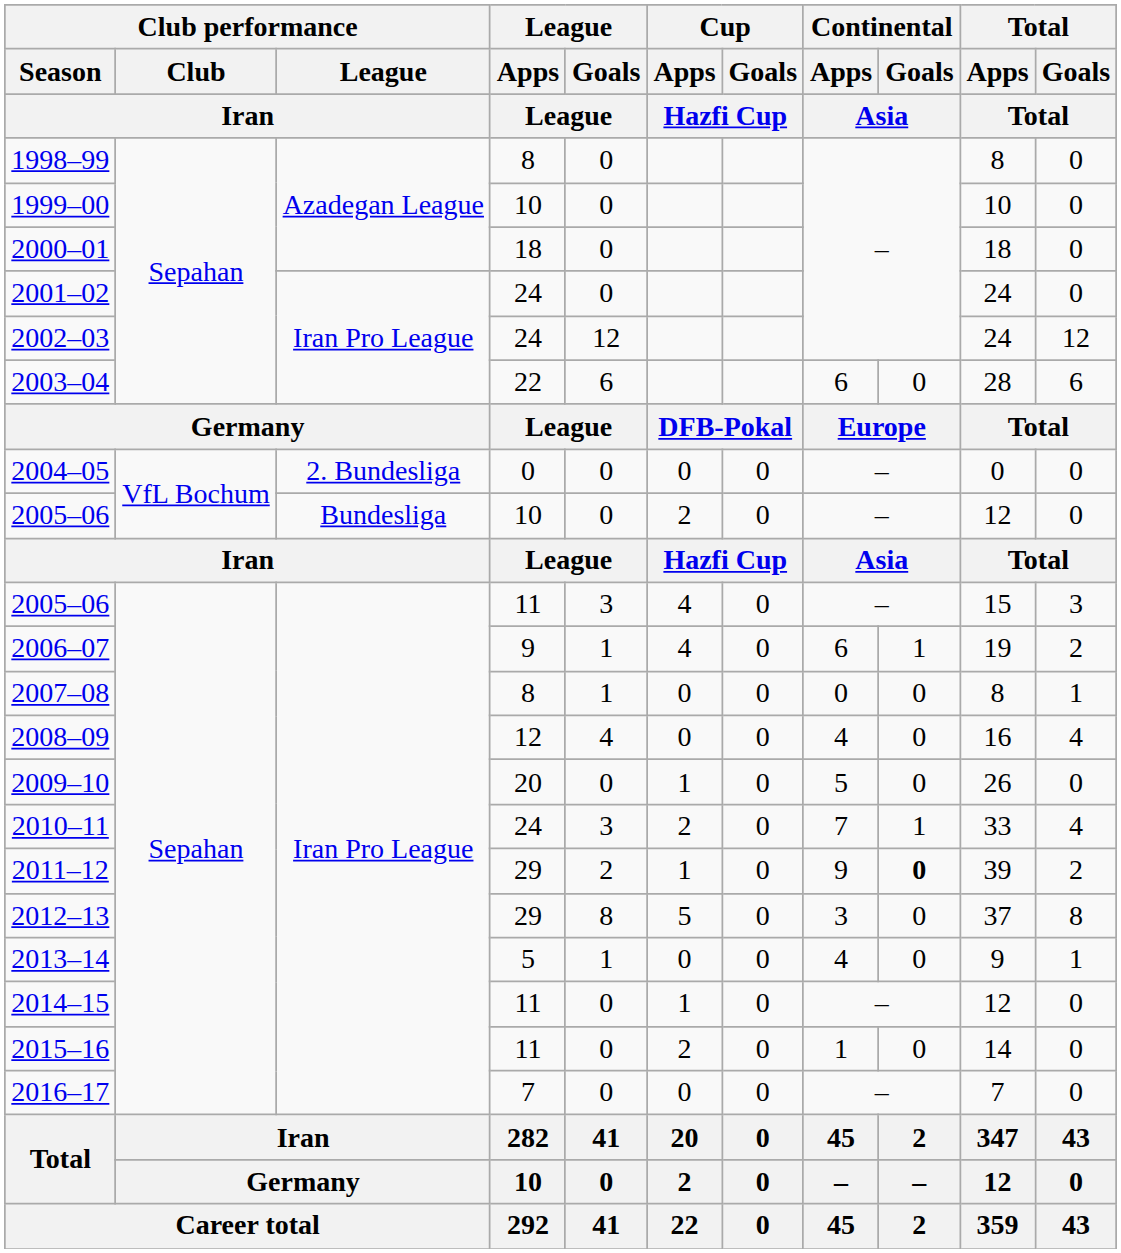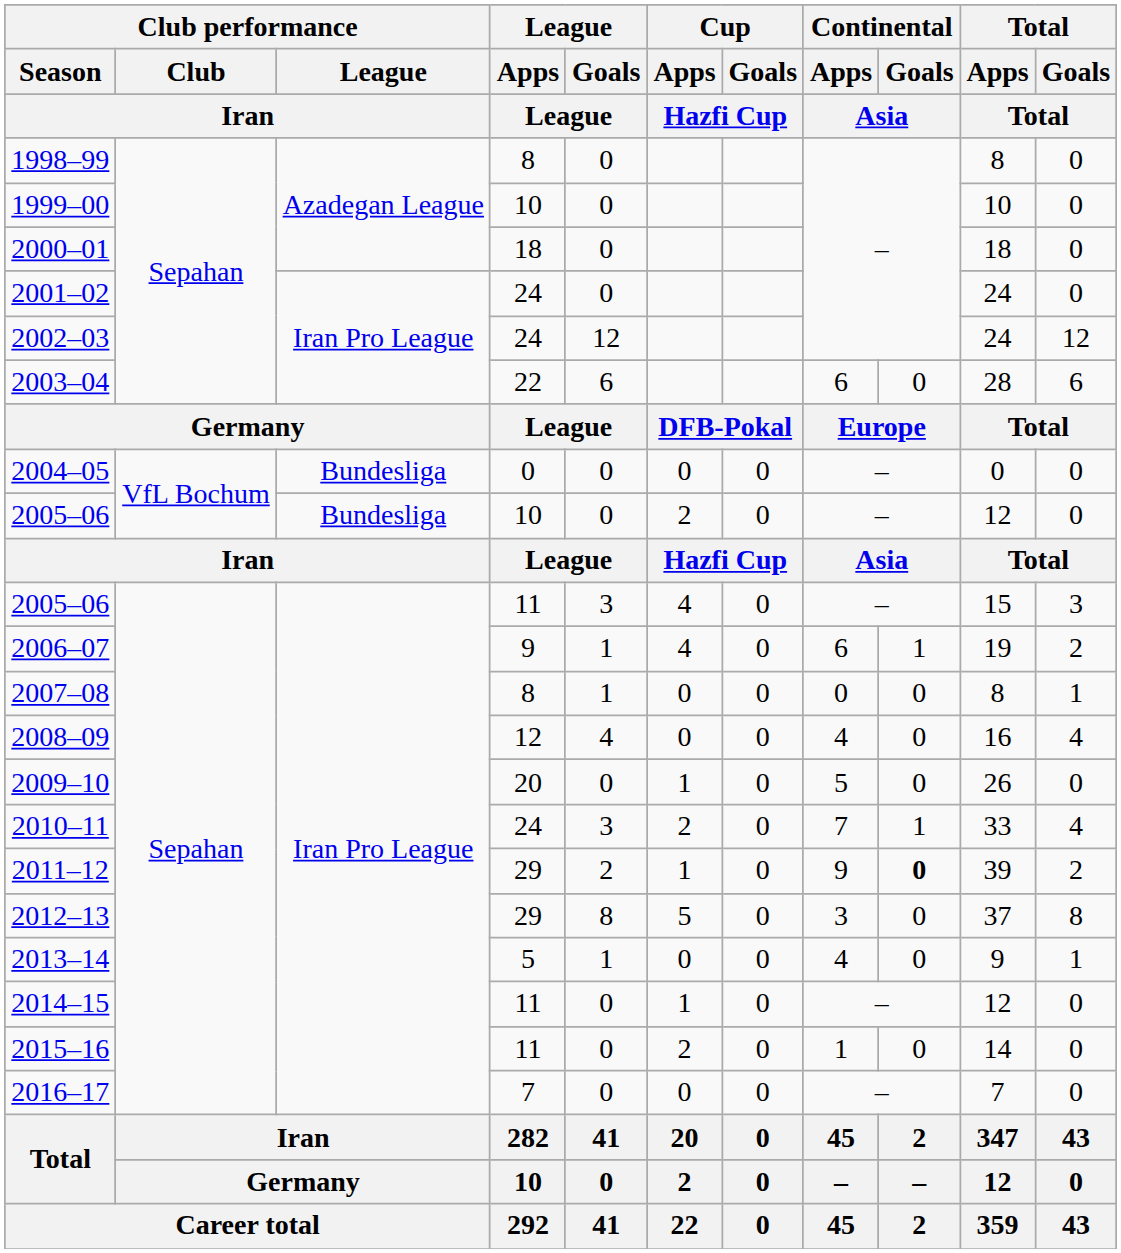2004–05 | Club performance / League / Iran: 2. Bundesliga -> Bundesliga
